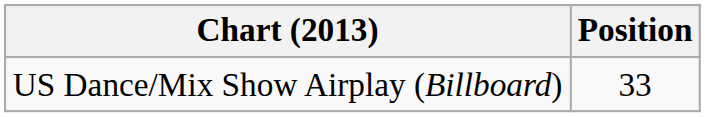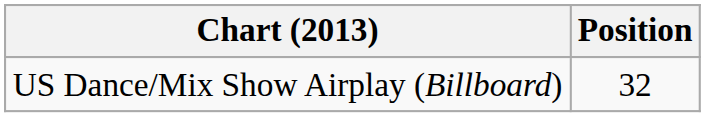US Dance/Mix Show Airplay (Billboard) | Position: 33 -> 32
